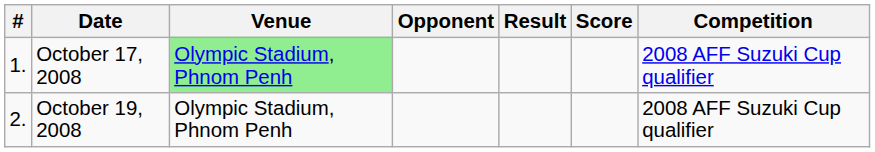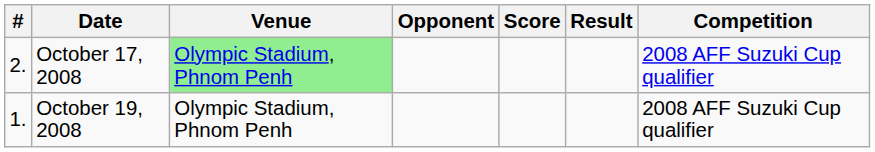columns swapped: Score <-> Result
October 17, 2008 | #: 1. -> 2.
October 19, 2008 | #: 2. -> 1.
